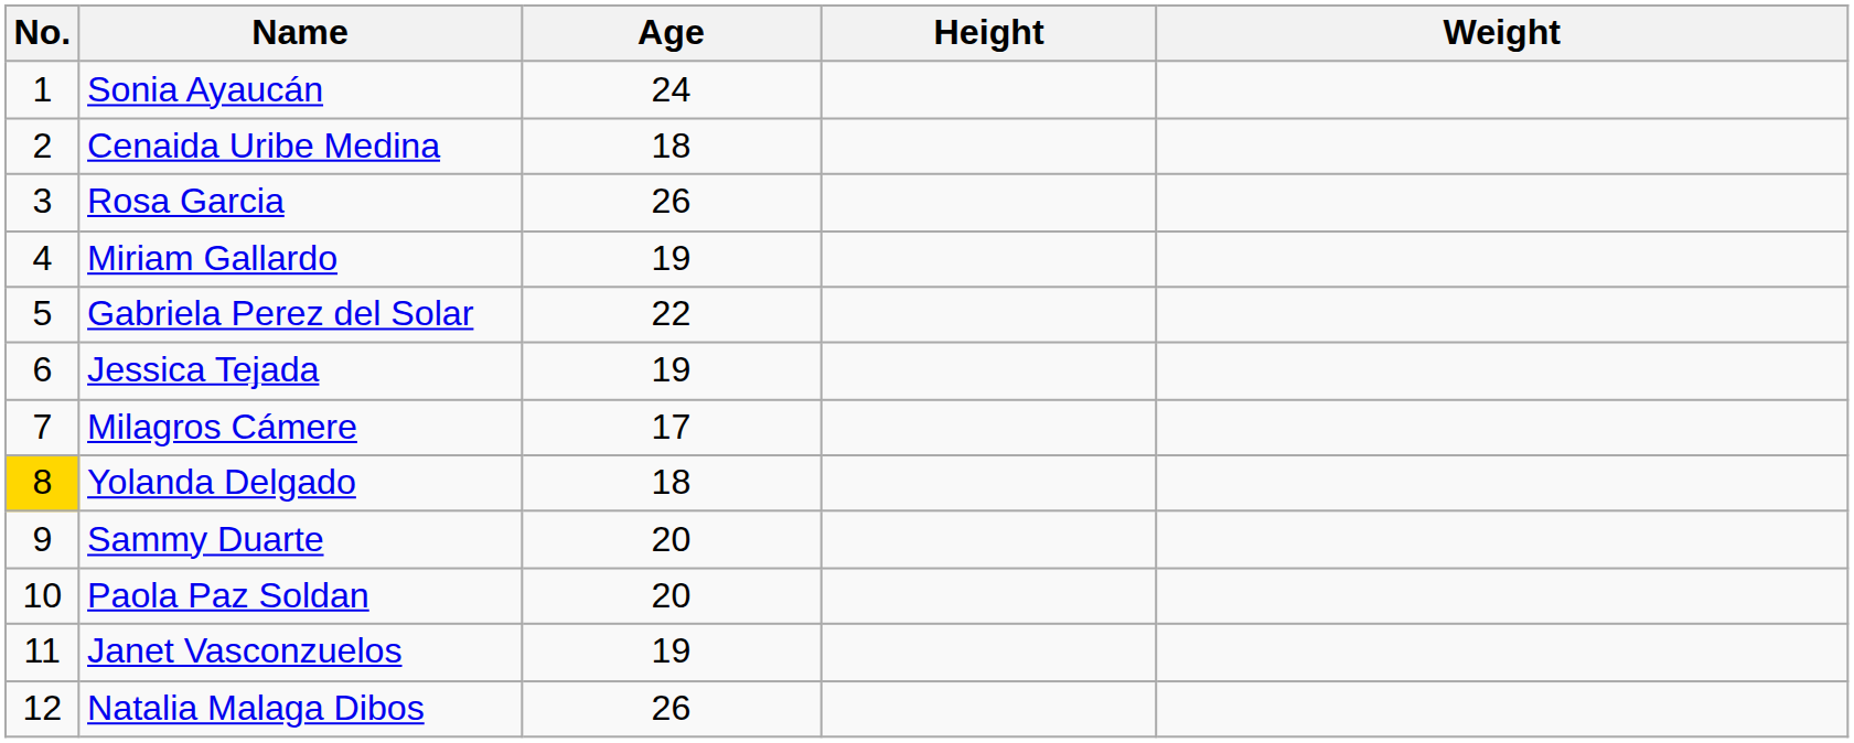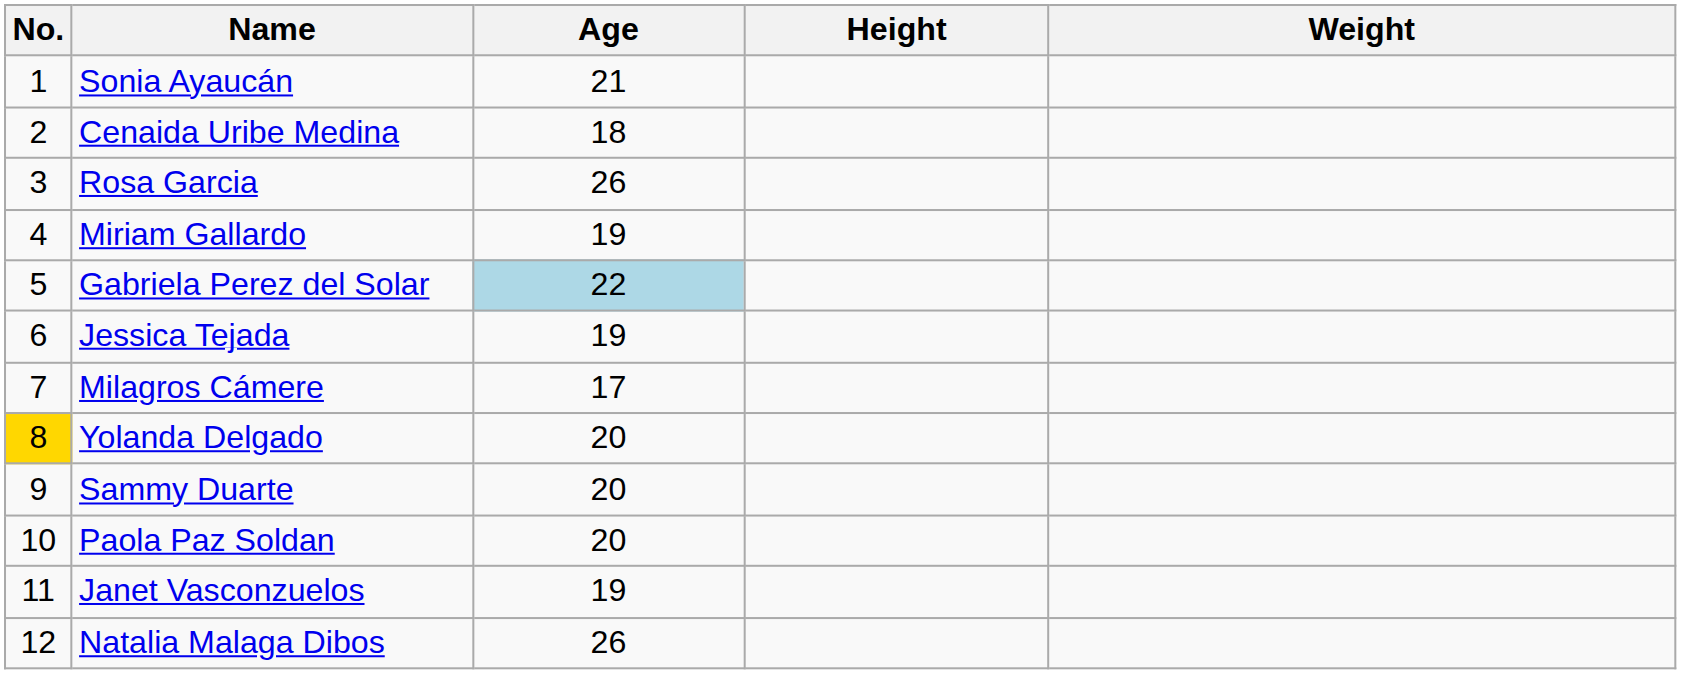Sonia Ayaucán | Age: 24 -> 21
Gabriela Perez del Solar | Age: no background -> lightblue background
Yolanda Delgado | Age: 18 -> 20
